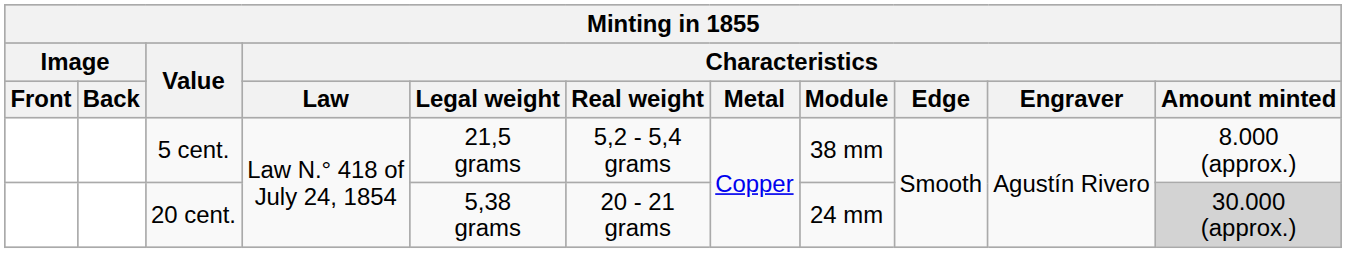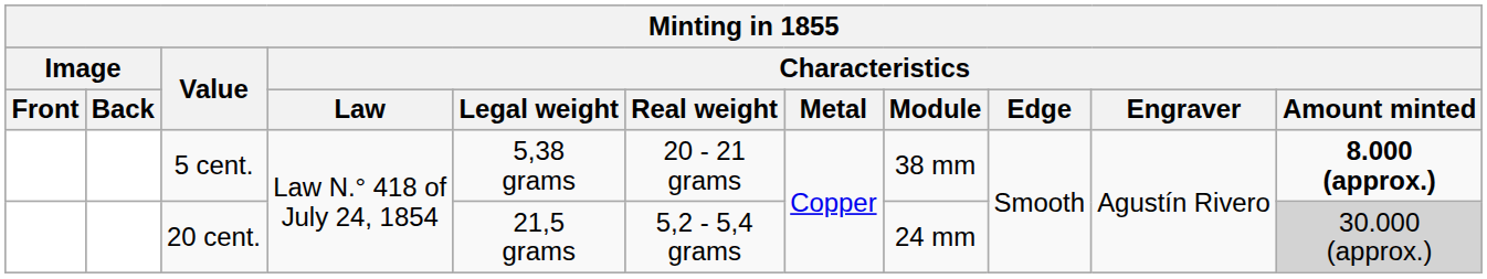5 cent. | Characteristics / Legal weight: 21,5 grams -> 5,38 grams
5 cent. | Characteristics / Real weight: 5,2 - 5,4 grams -> 20 - 21 grams
5 cent. | Characteristics / Amount minted: normal -> bold
20 cent. | Characteristics / Legal weight: 5,38 grams -> 21,5 grams
20 cent. | Characteristics / Real weight: 20 - 21 grams -> 5,2 - 5,4 grams
